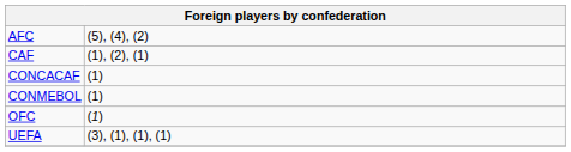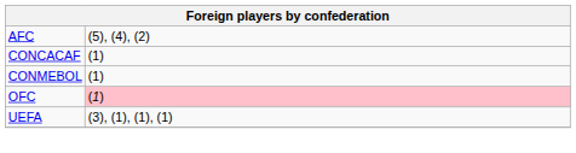- row: CAF | (1), (2), (1)
OFC | column 2: no background -> pink background
